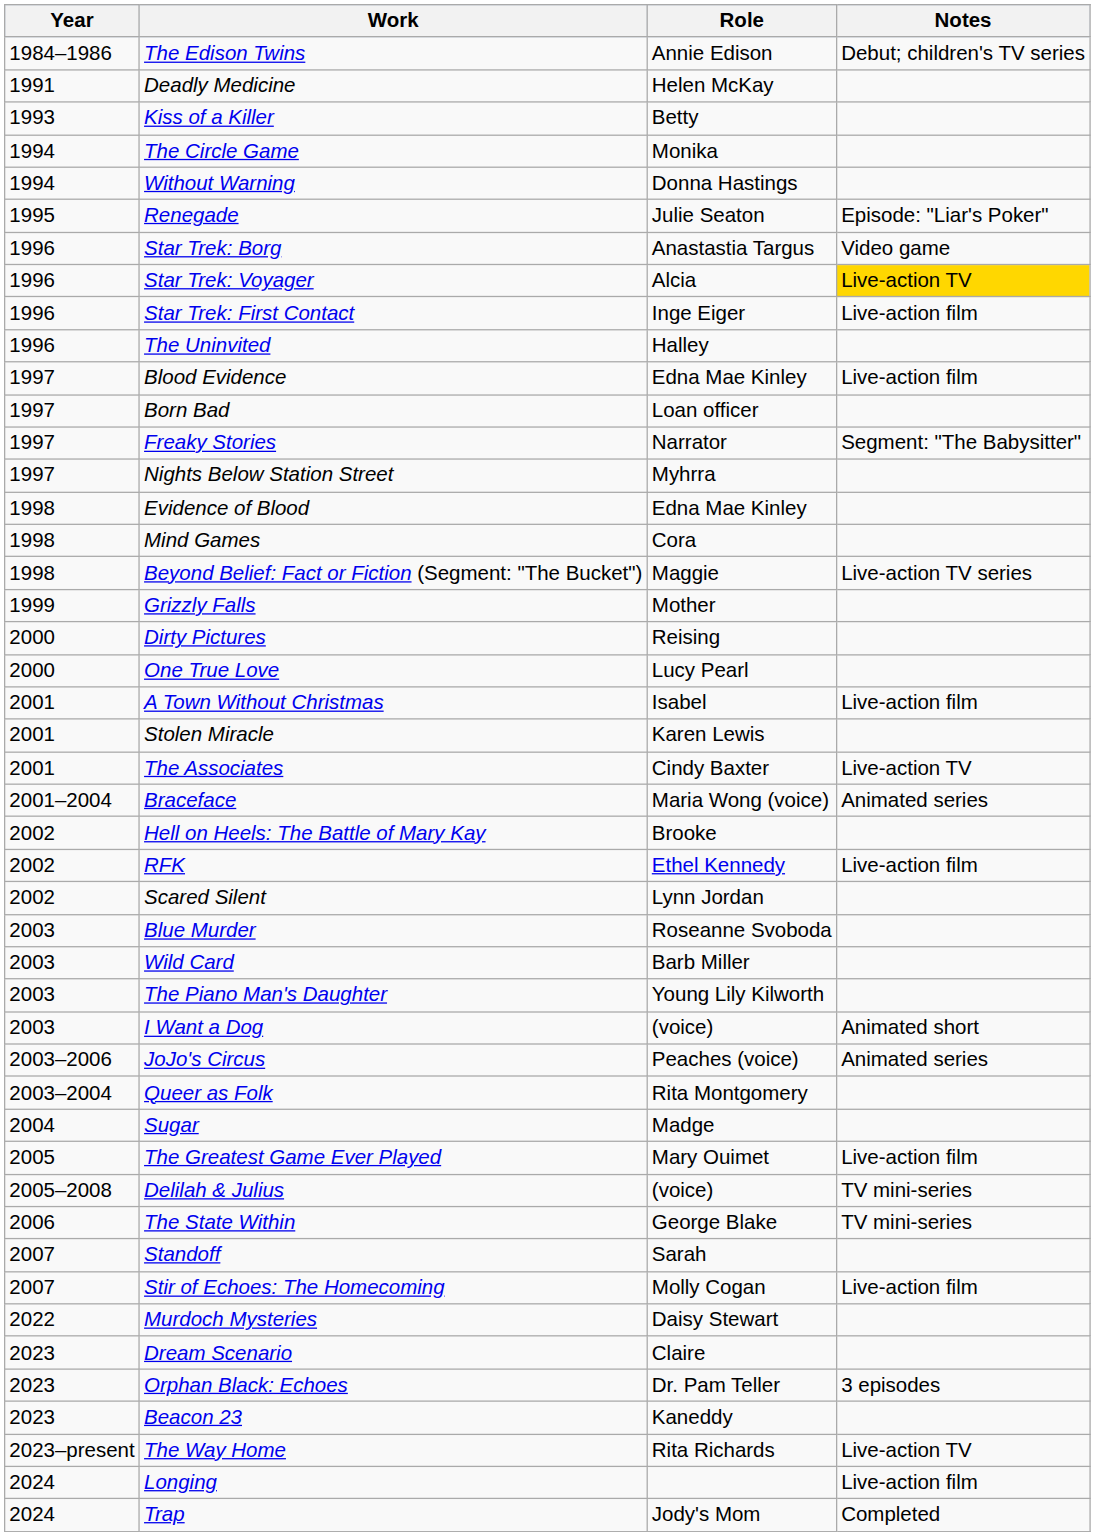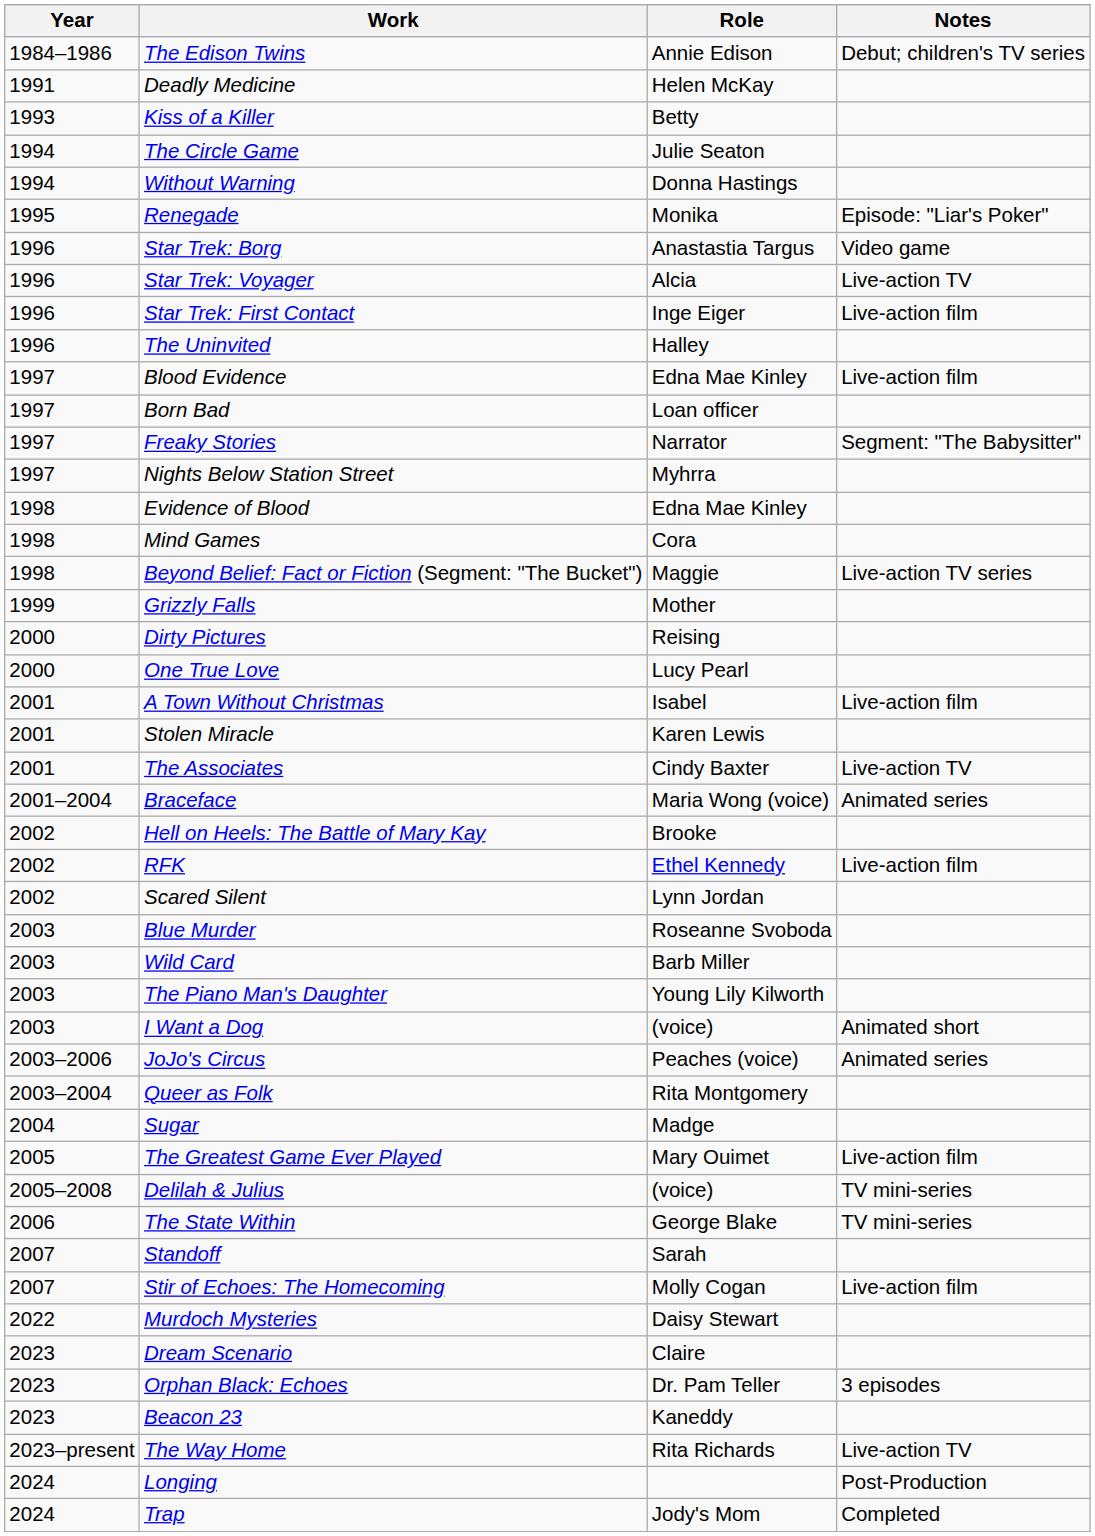The Circle Game | Role: Monika -> Julie Seaton
Renegade | Role: Julie Seaton -> Monika
Star Trek: Voyager | Notes: gold background -> no background
Longing | Notes: Live-action film -> Post-Production
